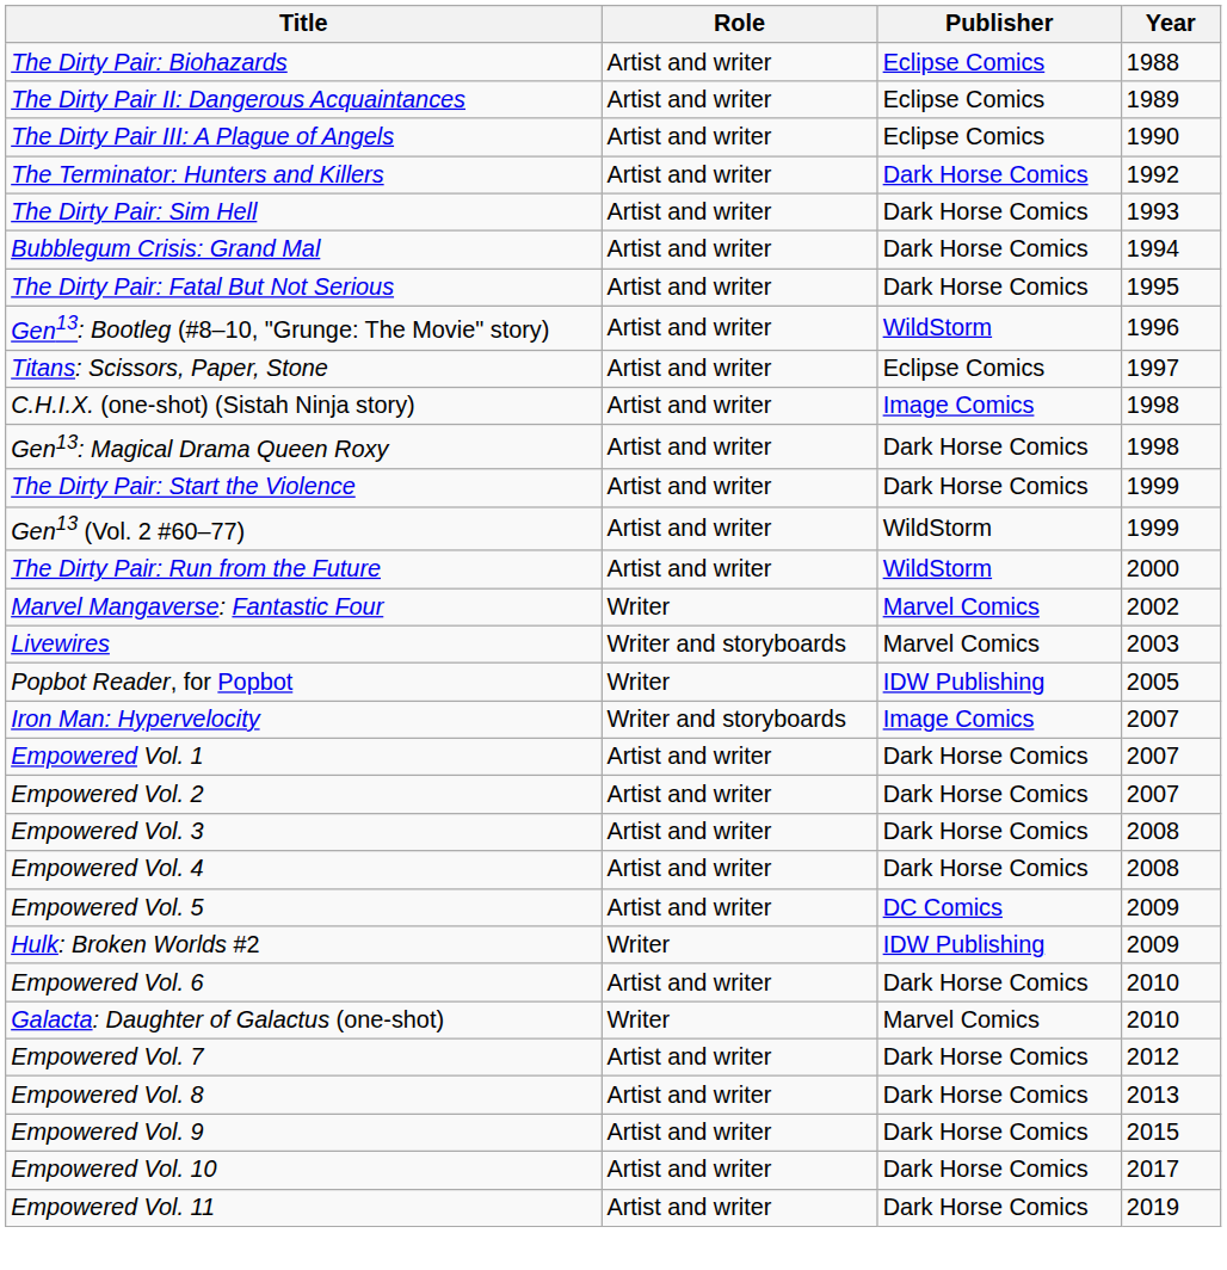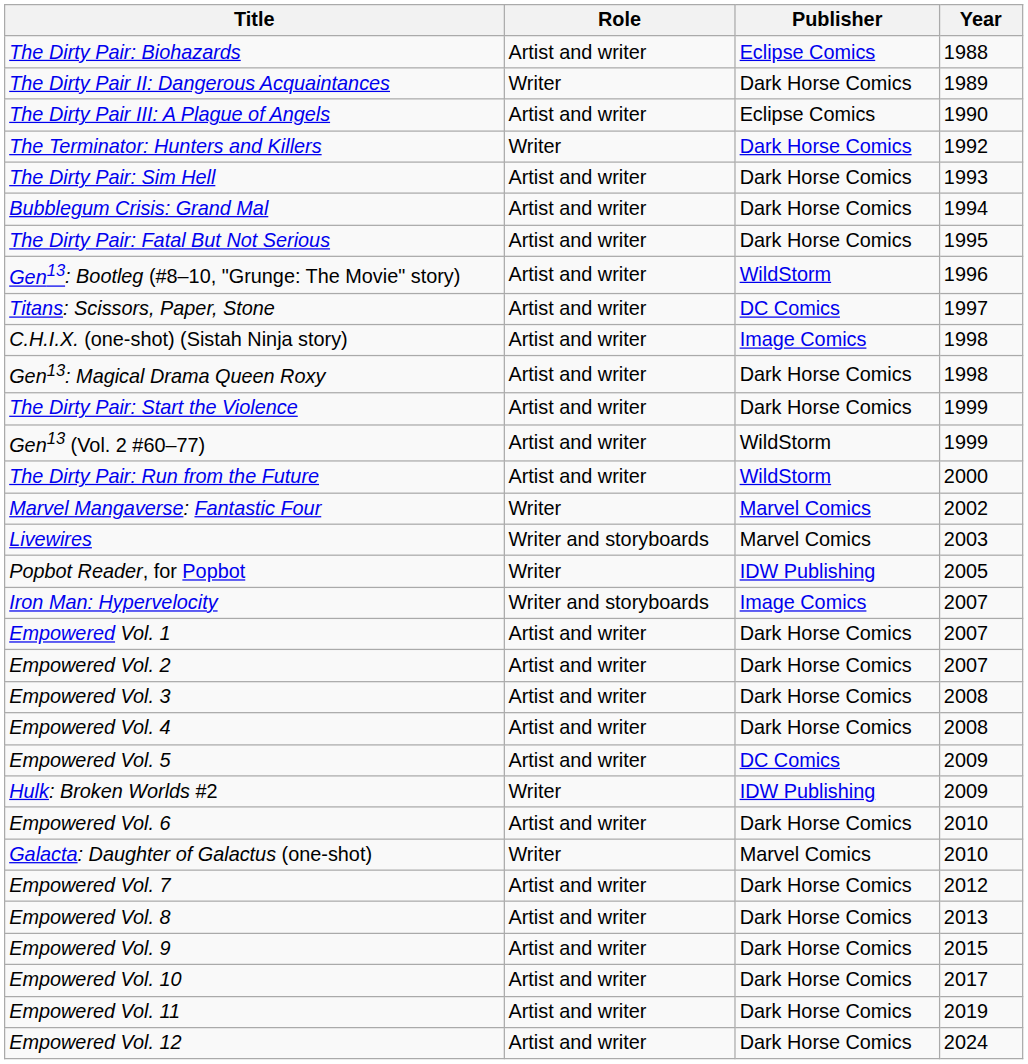The Dirty Pair II: Dangerous Acquaintances | Role: Artist and writer -> Writer
The Dirty Pair II: Dangerous Acquaintances | Publisher: Eclipse Comics -> Dark Horse Comics
The Terminator: Hunters and Killers | Role: Artist and writer -> Writer
Titans: Scissors, Paper, Stone | Publisher: Eclipse Comics -> DC Comics
+ row: Empowered Vol. 12 | Artist and writer | Dark Horse Comics | 2024
